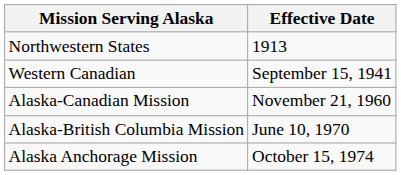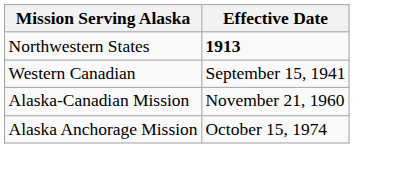Northwestern States | Effective Date: normal -> bold
- row: Alaska-British Columbia Mission | June 10, 1970
